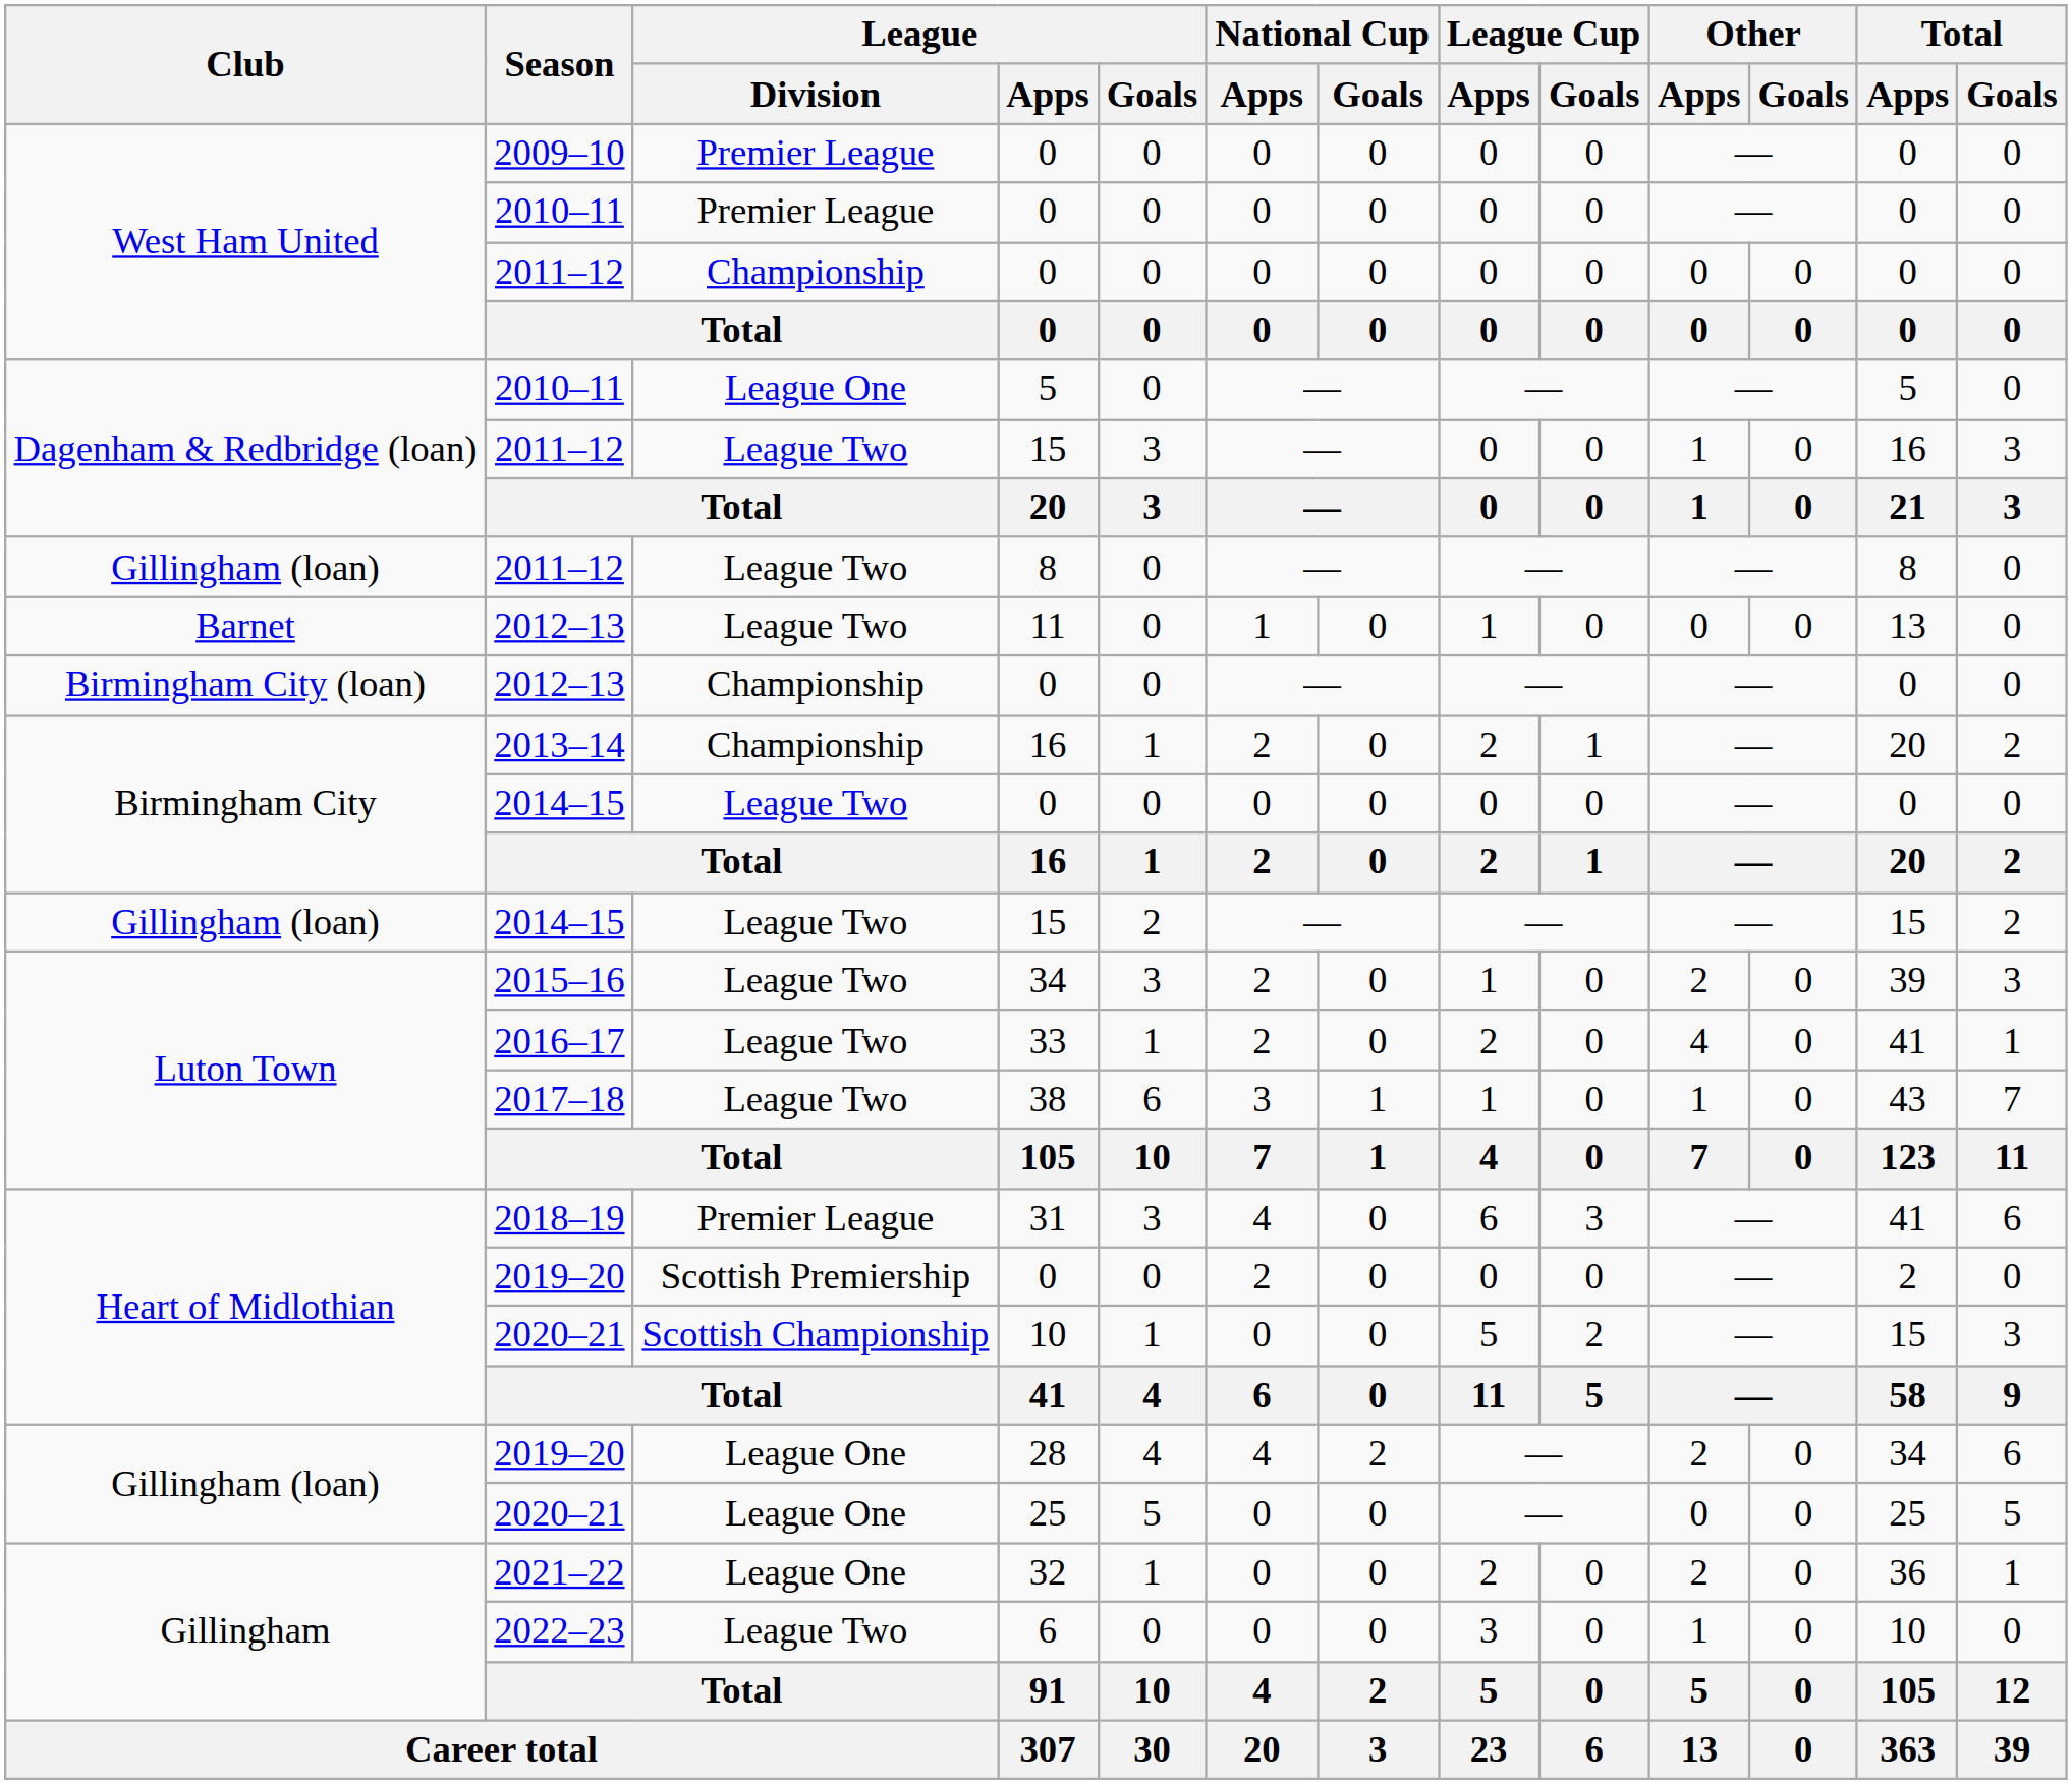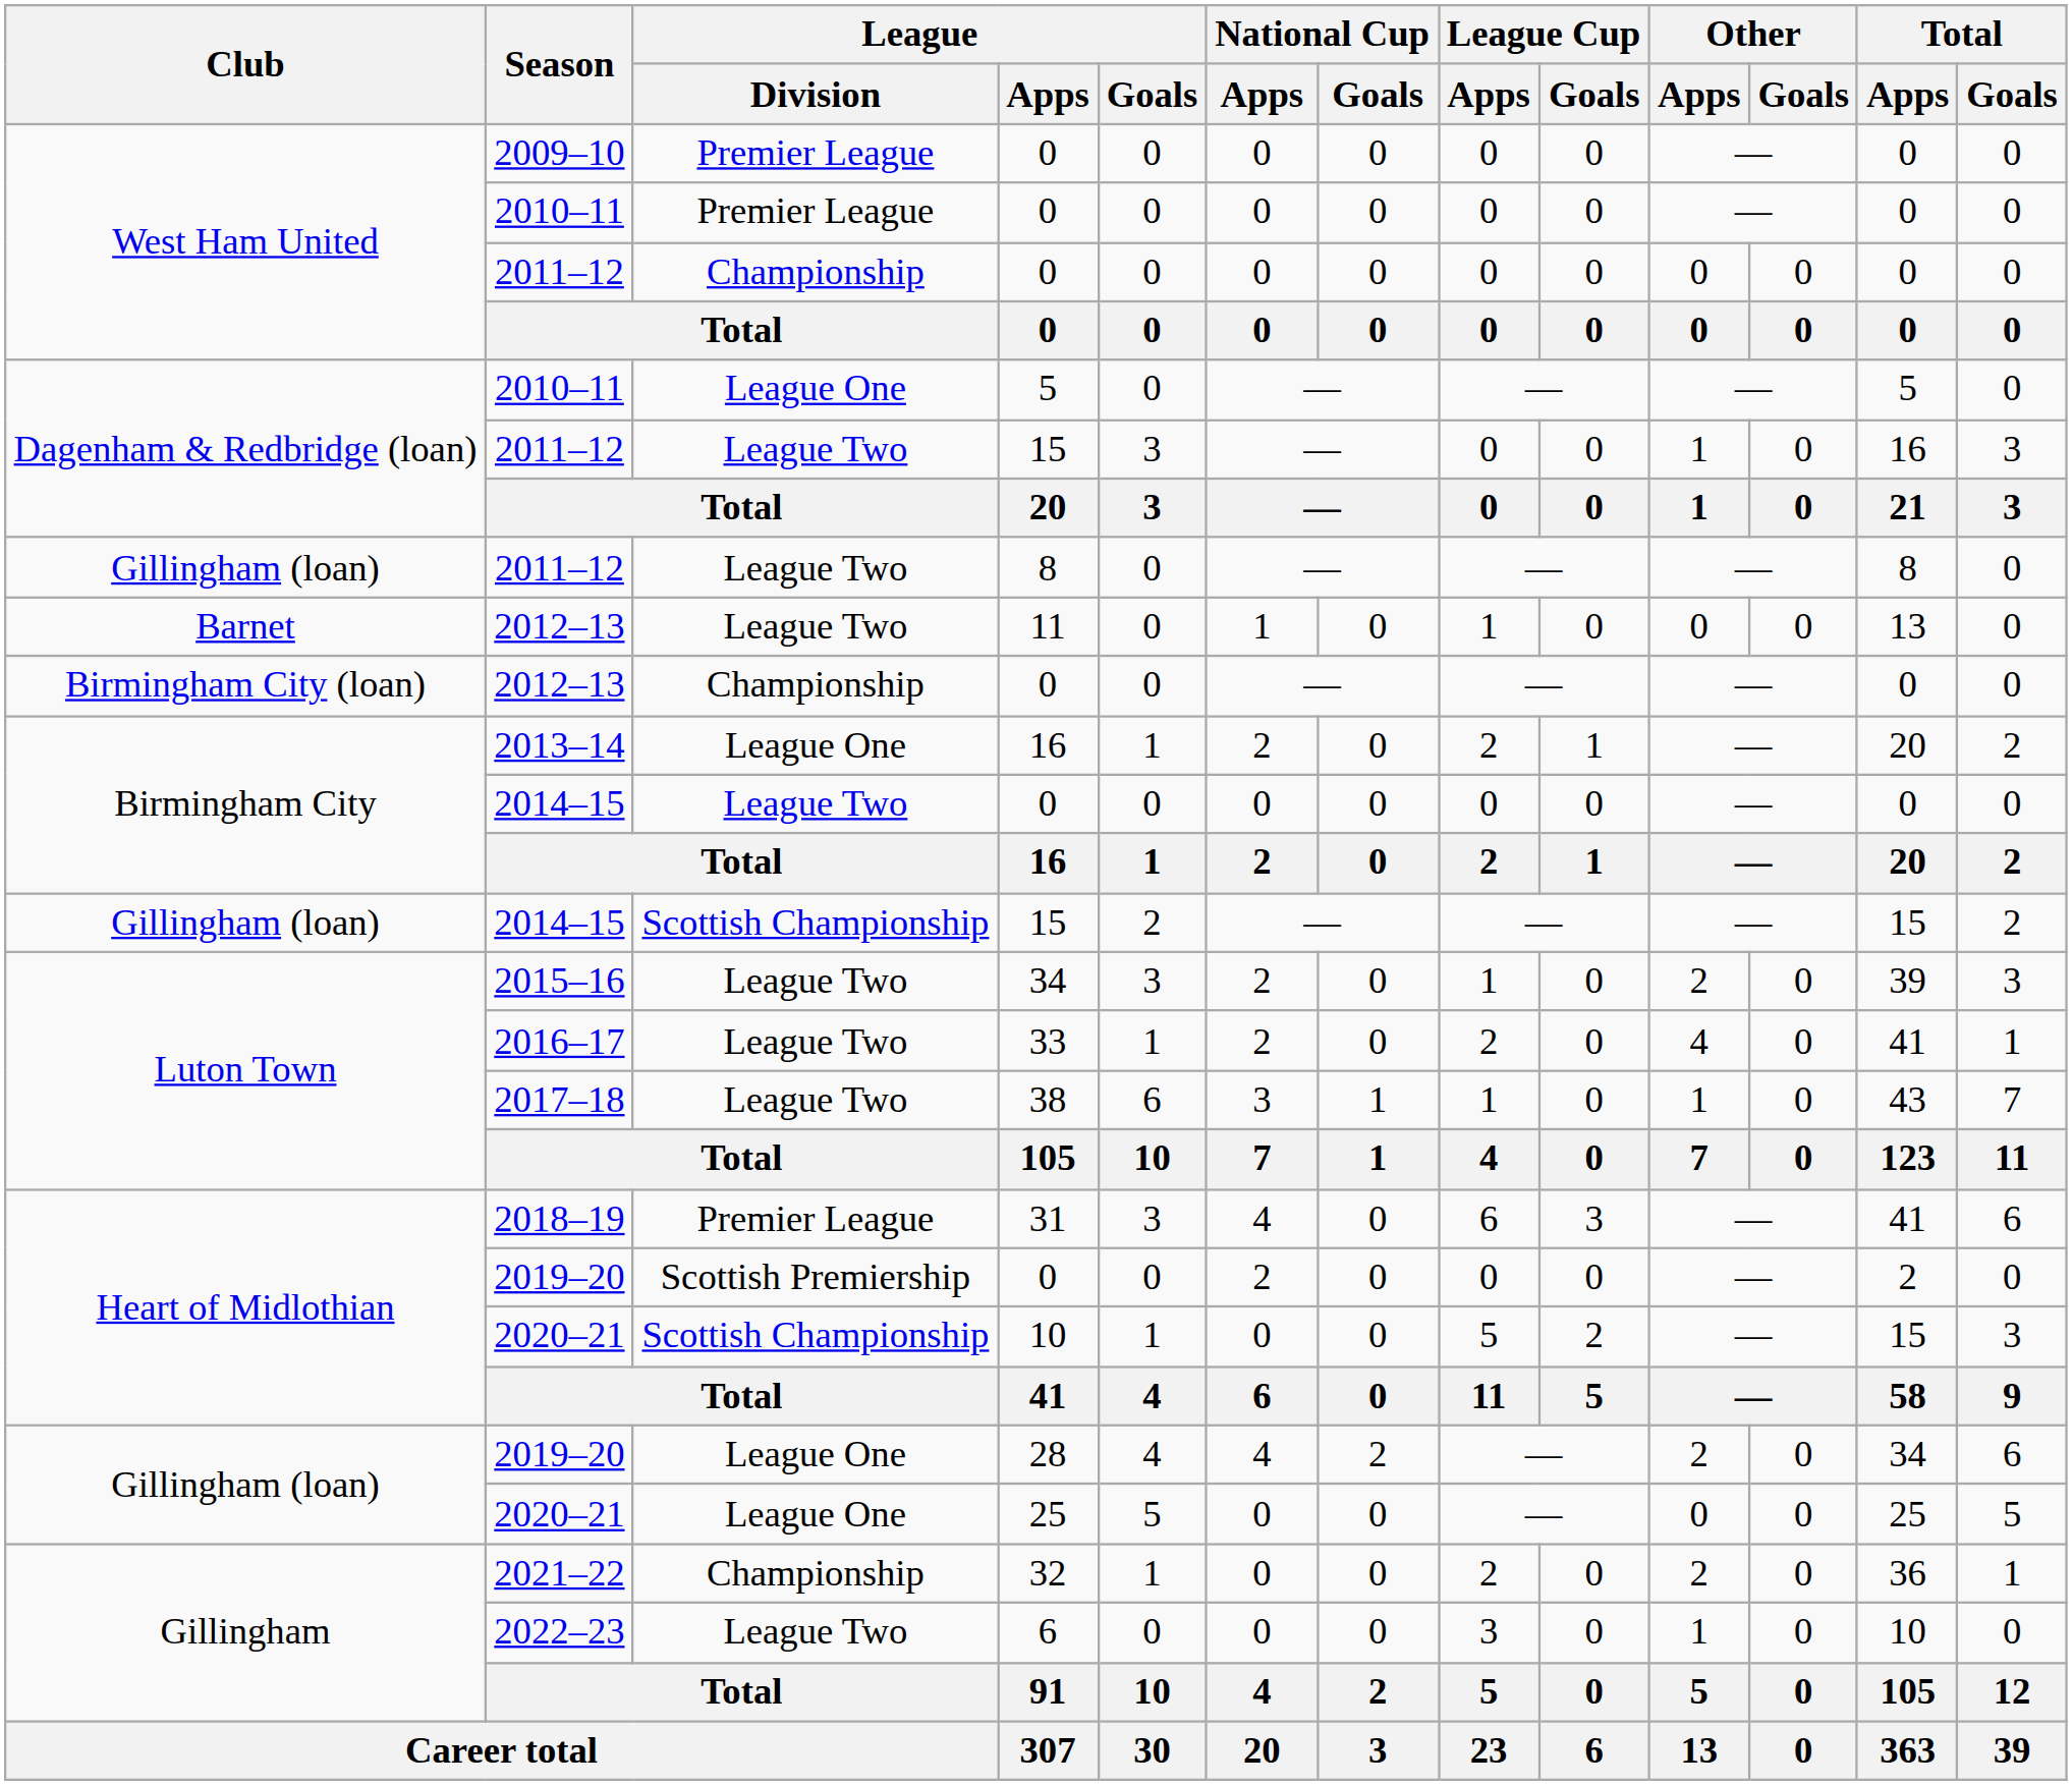2013–14 / 16 | League / Division: Championship -> League One
2014–15 / 15 | League / Division: League Two -> Scottish Championship
32 | League / Division: League One -> Championship
